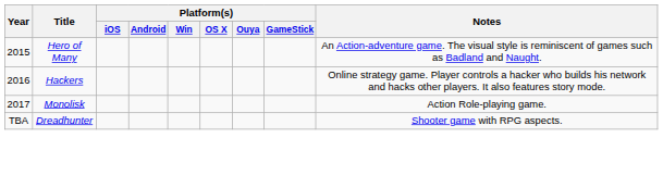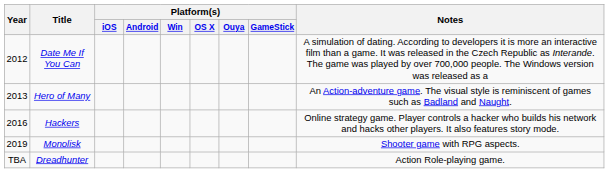+ row: 2012 | Date Me If You Can | A simulation of dating. According to developers it is more an interactive film than a game. It was released in the Czech Republic as Interande. The game was played by over 700,000 people. The Windows version was released as a
Hero of Many | Year: 2015 -> 2013
Monolisk | Year: 2017 -> 2019
Monolisk | Notes: Action Role-playing game. -> Shooter game with RPG aspects.
Dreadhunter | Notes: Shooter game with RPG aspects. -> Action Role-playing game.
